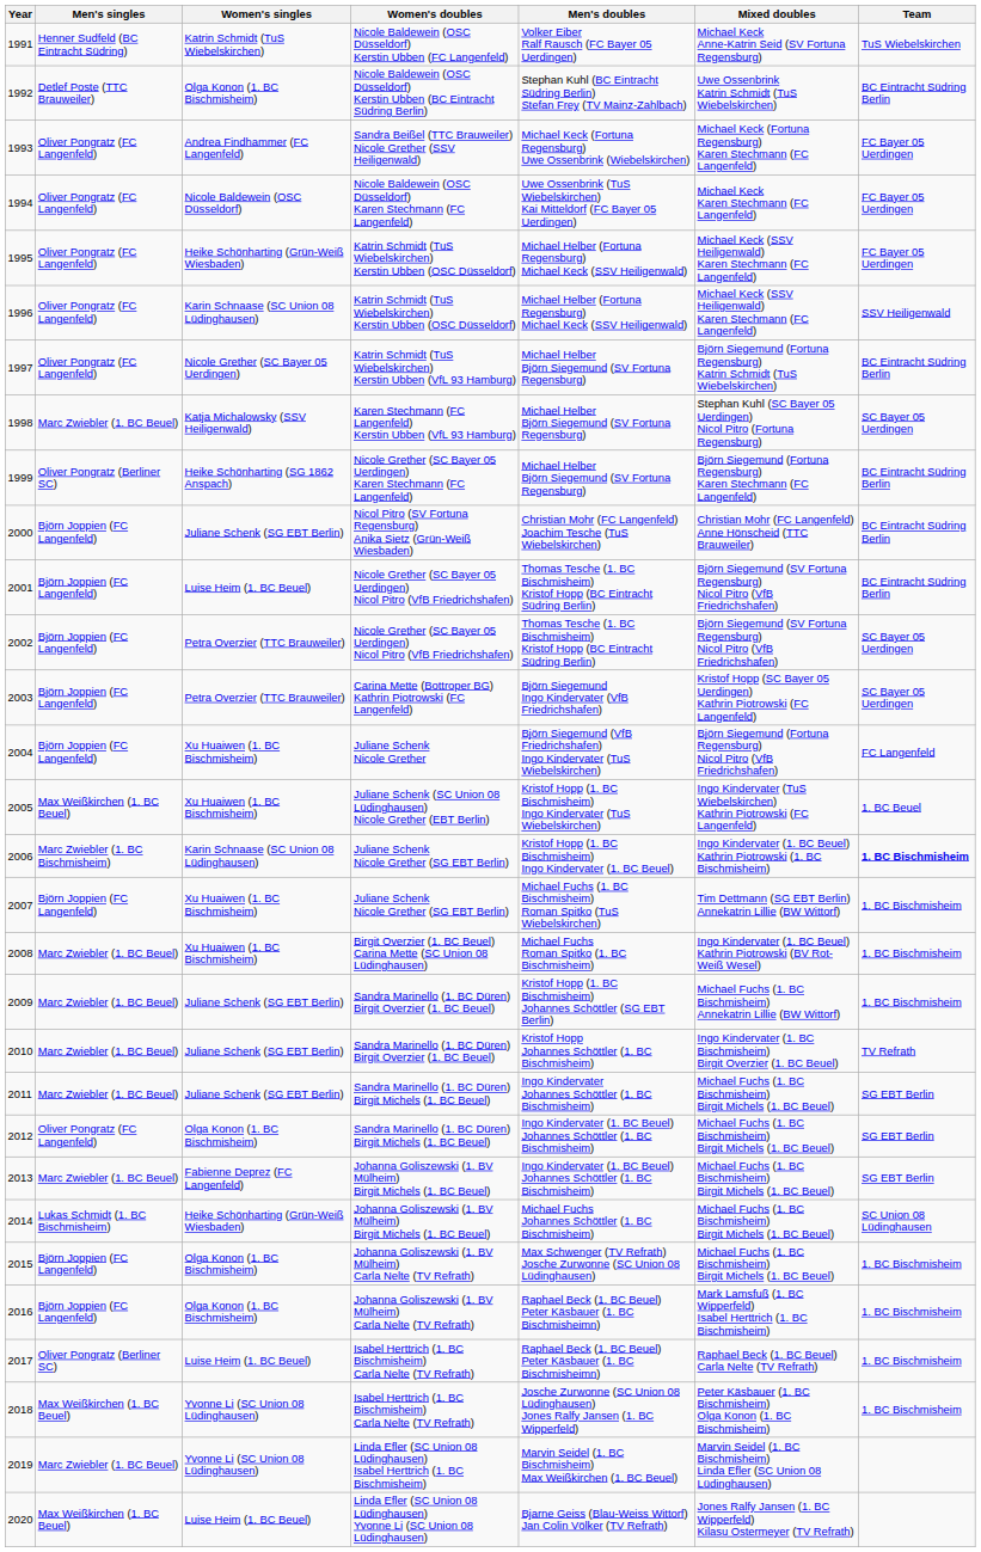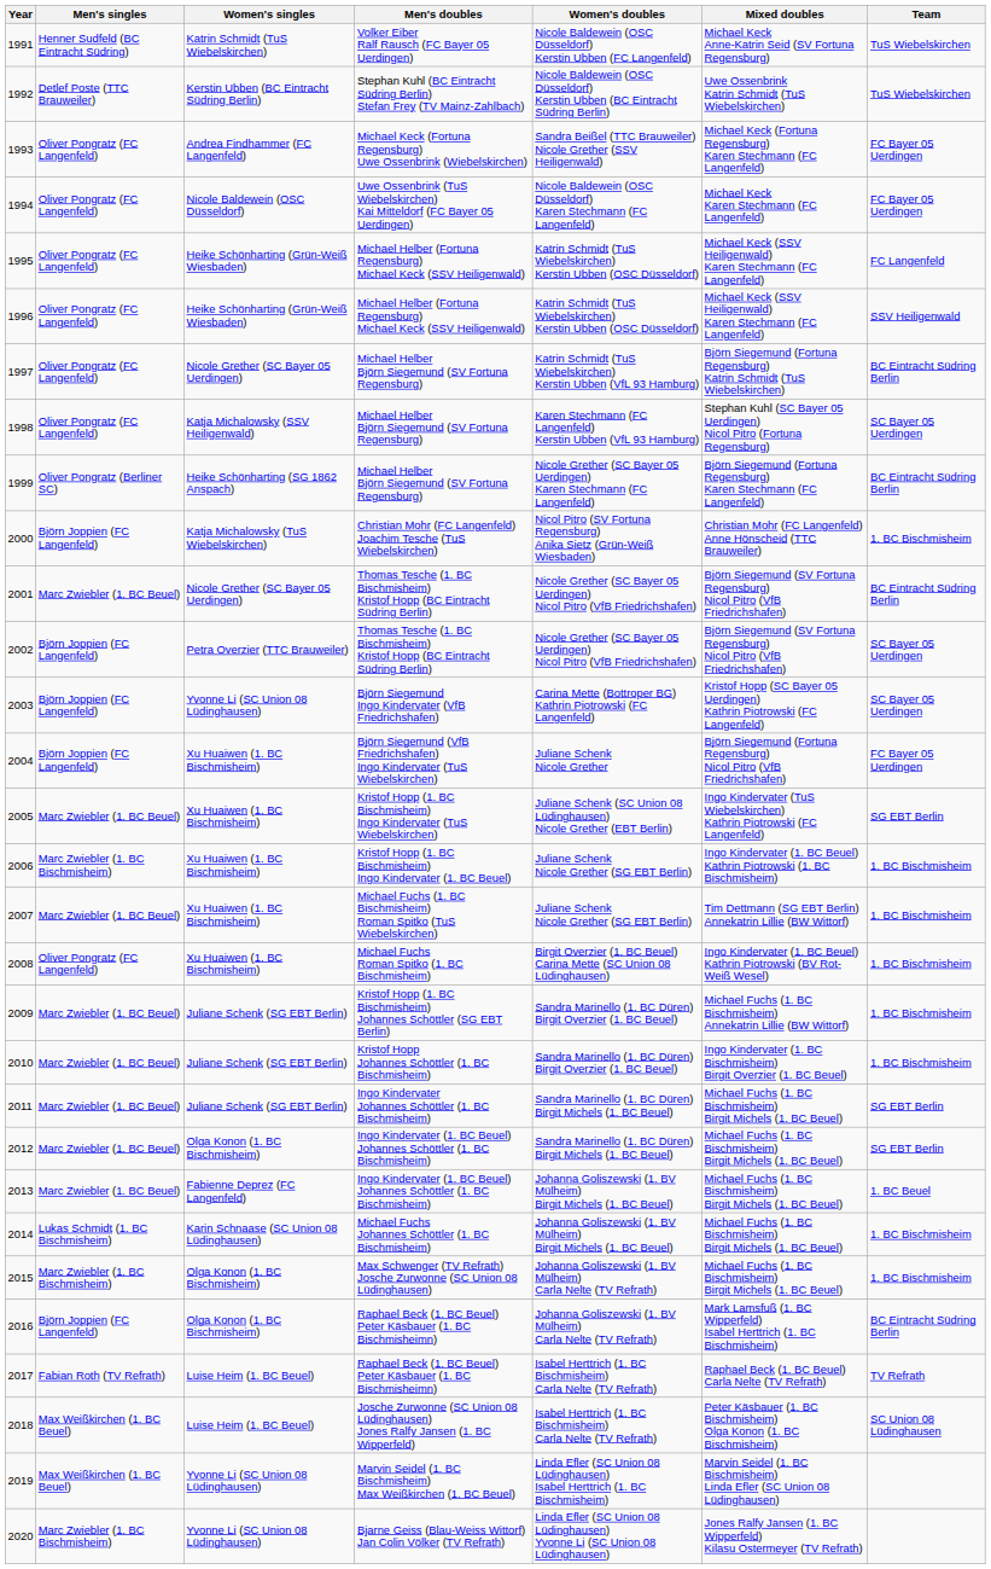columns swapped: Men's doubles <-> Women's doubles
1992 | Women's singles: Olga Konon (1. BC Bischmisheim) -> Kerstin Ubben (BC Eintracht Südring Berlin)
1992 | Team: BC Eintracht Südring Berlin -> TuS Wiebelskirchen
1995 | Team: FC Bayer 05 Uerdingen -> FC Langenfeld
1996 | Women's singles: Karin Schnaase (SC Union 08 Lüdinghausen) -> Heike Schönharting (Grün-Weiß Wiesbaden)
1998 | Men's singles: Marc Zwiebler (1. BC Beuel) -> Oliver Pongratz (FC Langenfeld)
2000 | Women's singles: Juliane Schenk (SG EBT Berlin) -> Katja Michalowsky (TuS Wiebelskirchen)
2000 | Team: BC Eintracht Südring Berlin -> 1. BC Bischmisheim
2001 | Men's singles: Björn Joppien (FC Langenfeld) -> Marc Zwiebler (1. BC Beuel)
2001 | Women's singles: Luise Heim (1. BC Beuel) -> Nicole Grether (SC Bayer 05 Uerdingen)
2003 | Women's singles: Petra Overzier (TTC Brauweiler) -> Yvonne Li (SC Union 08 Lüdinghausen)
2004 | Team: FC Langenfeld -> FC Bayer 05 Uerdingen
2005 | Men's singles: Max Weißkirchen (1. BC Beuel) -> Marc Zwiebler (1. BC Beuel)
2005 | Team: 1. BC Beuel -> SG EBT Berlin
2006 | Women's singles: Karin Schnaase (SC Union 08 Lüdinghausen) -> Xu Huaiwen (1. BC Bischmisheim)
2006 | Team: bold -> normal
2007 | Men's singles: Björn Joppien (FC Langenfeld) -> Marc Zwiebler (1. BC Beuel)
2008 | Men's singles: Marc Zwiebler (1. BC Beuel) -> Oliver Pongratz (FC Langenfeld)
2010 | Team: TV Refrath -> 1. BC Bischmisheim
2012 | Men's singles: Oliver Pongratz (FC Langenfeld) -> Marc Zwiebler (1. BC Beuel)
2013 | Team: SG EBT Berlin -> 1. BC Beuel
2014 | Women's singles: Heike Schönharting (Grün-Weiß Wiesbaden) -> Karin Schnaase (SC Union 08 Lüdinghausen)
2014 | Team: SC Union 08 Lüdinghausen -> 1. BC Bischmisheim
2015 | Men's singles: Björn Joppien (FC Langenfeld) -> Marc Zwiebler (1. BC Bischmisheim)
2016 | Team: 1. BC Bischmisheim -> BC Eintracht Südring Berlin
2017 | Men's singles: Oliver Pongratz (Berliner SC) -> Fabian Roth (TV Refrath)
2017 | Team: 1. BC Bischmisheim -> TV Refrath
2018 | Women's singles: Yvonne Li (SC Union 08 Lüdinghausen) -> Luise Heim (1. BC Beuel)
2018 | Team: 1. BC Bischmisheim -> SC Union 08 Lüdinghausen
2019 | Men's singles: Marc Zwiebler (1. BC Beuel) -> Max Weißkirchen (1. BC Beuel)
2020 | Men's singles: Max Weißkirchen (1. BC Beuel) -> Marc Zwiebler (1. BC Bischmisheim)
2020 | Women's singles: Luise Heim (1. BC Beuel) -> Yvonne Li (SC Union 08 Lüdinghausen)
